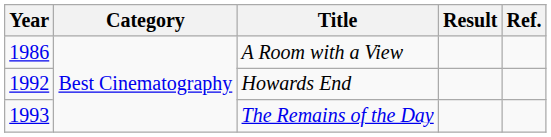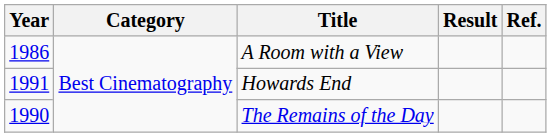Howards End | Year: 1992 -> 1991
The Remains of the Day | Year: 1993 -> 1990
